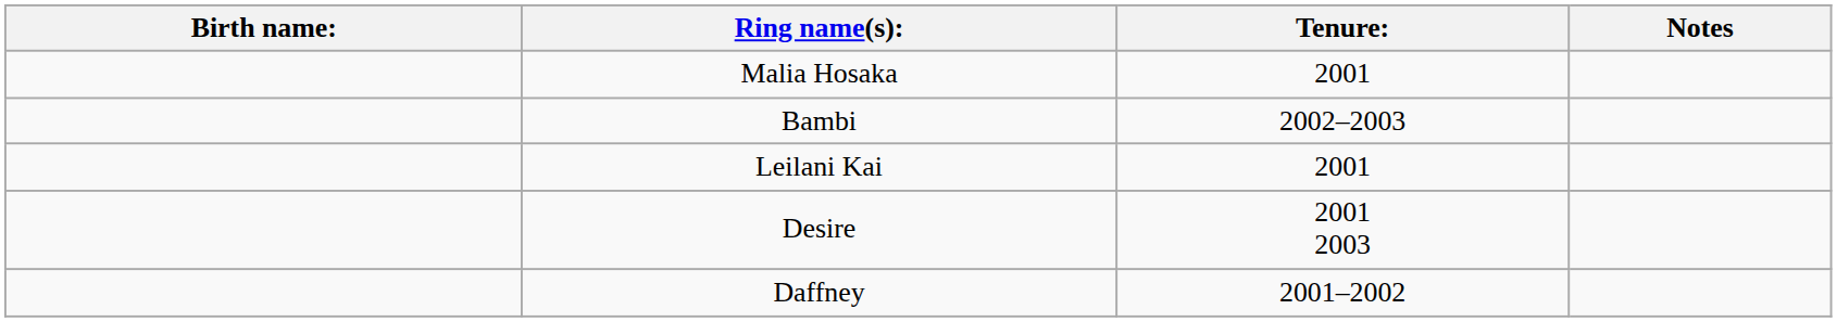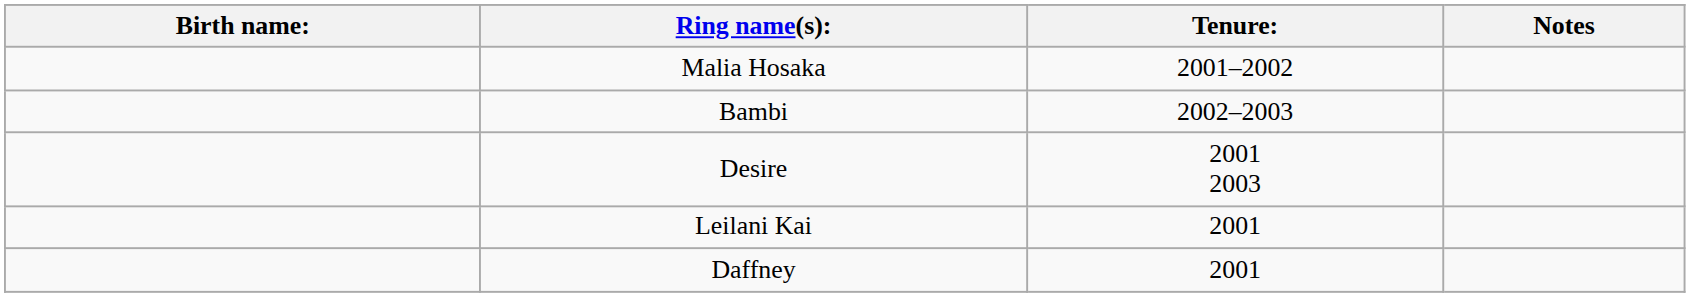Malia Hosaka | Tenure:: 2001 -> 2001–2002
rows swapped: Desire <-> Leilani Kai
Daffney | Tenure:: 2001–2002 -> 2001
